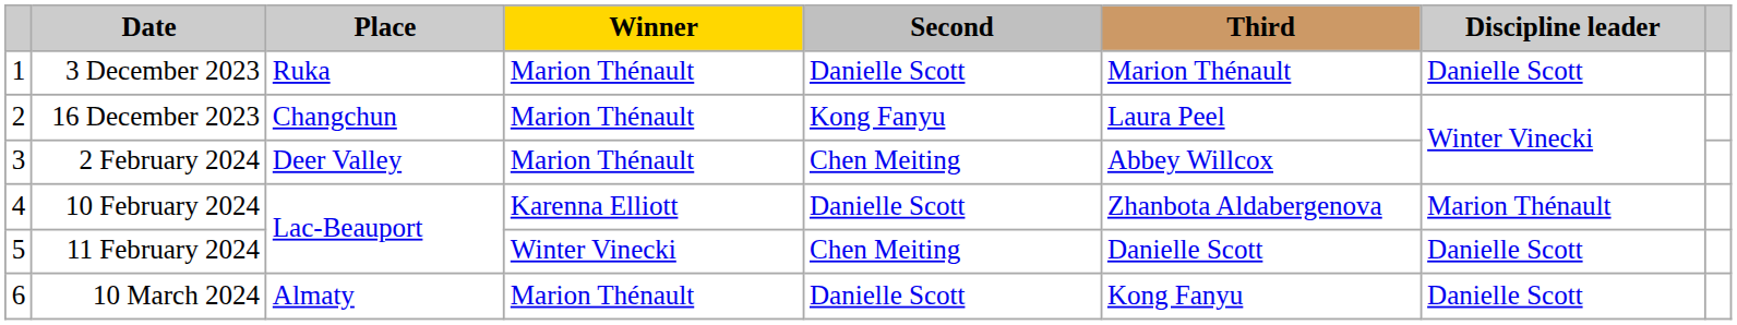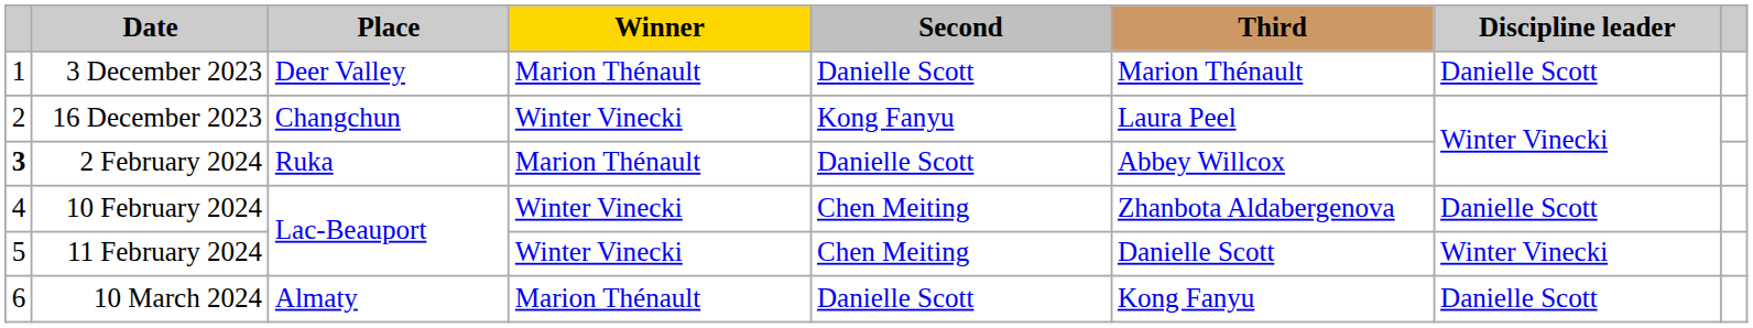3 December 2023 | Place: Ruka -> Deer Valley
16 December 2023 | Winner: Marion Thénault -> Winter Vinecki
2 February 2024 | column 1: normal -> bold
2 February 2024 | Place: Deer Valley -> Ruka
2 February 2024 | Second: Chen Meiting -> Danielle Scott
10 February 2024 | Winner: Karenna Elliott -> Winter Vinecki
10 February 2024 | Second: Danielle Scott -> Chen Meiting
10 February 2024 | Discipline leader: Marion Thénault -> Danielle Scott
11 February 2024 | Discipline leader: Danielle Scott -> Winter Vinecki
